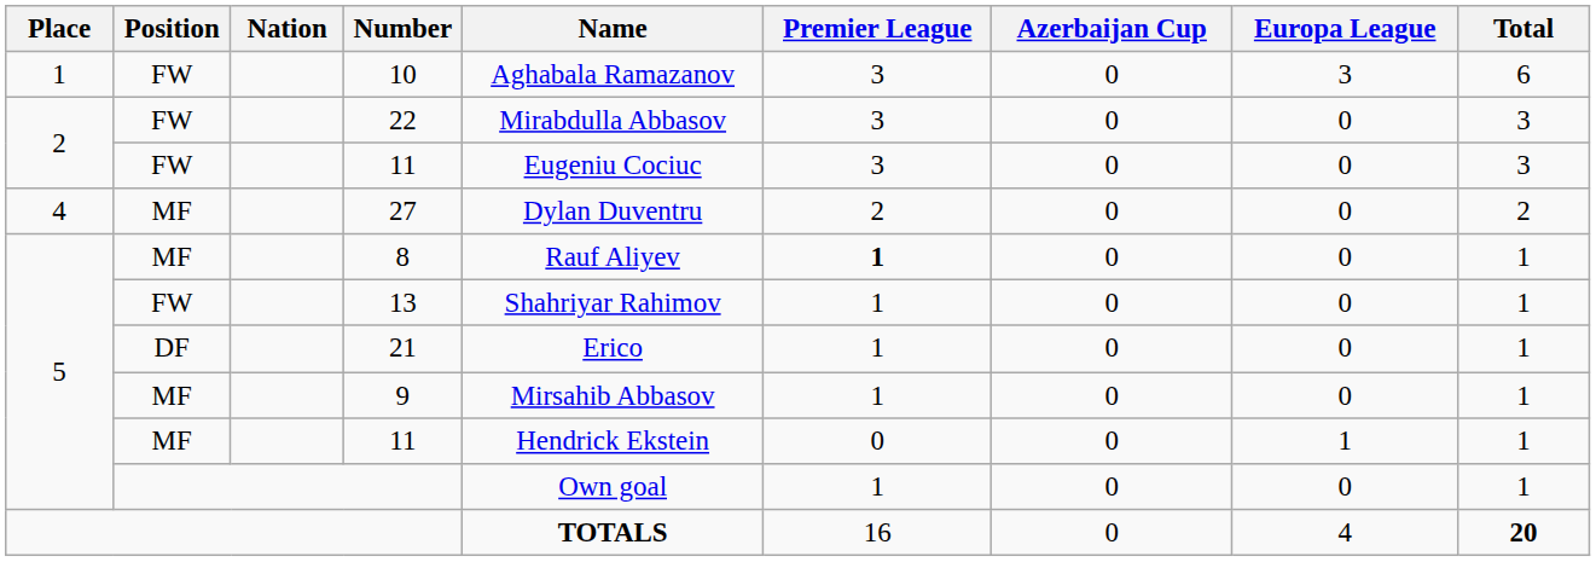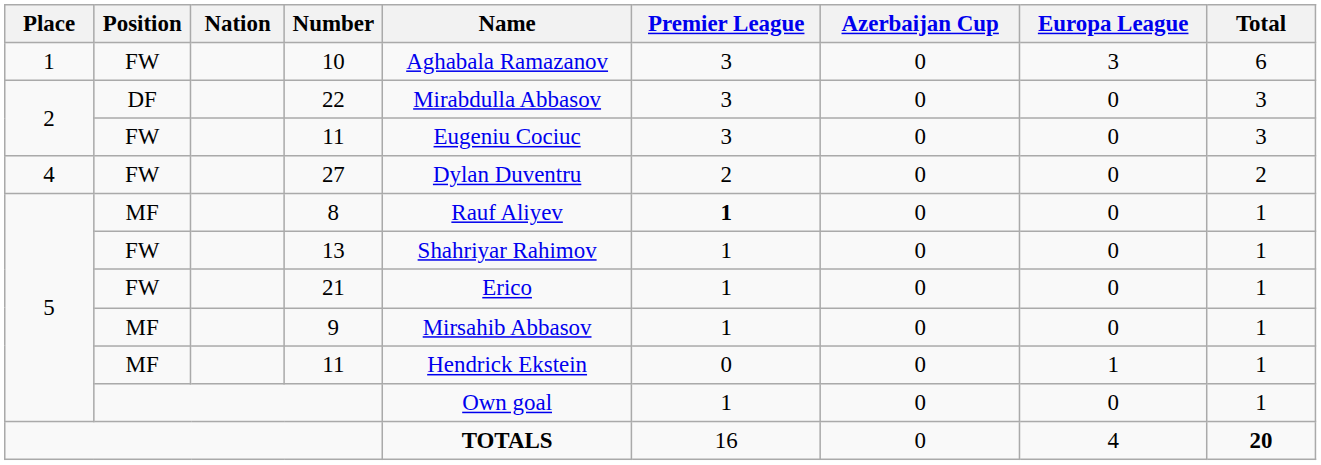22 | Position: FW -> DF
27 | Position: MF -> FW
21 | Position: DF -> FW
